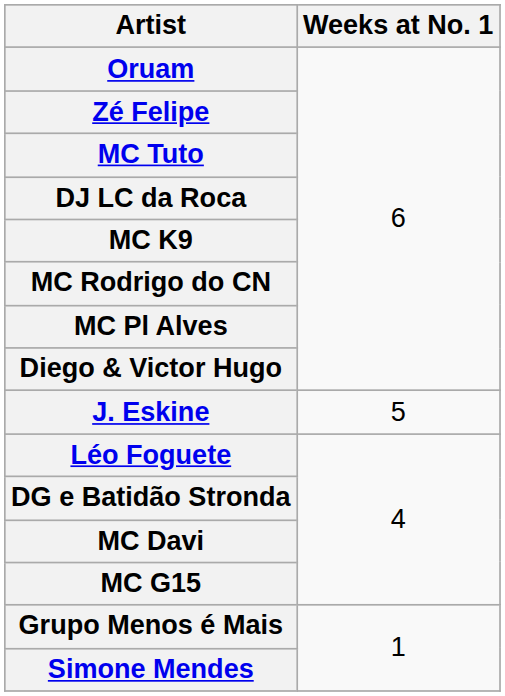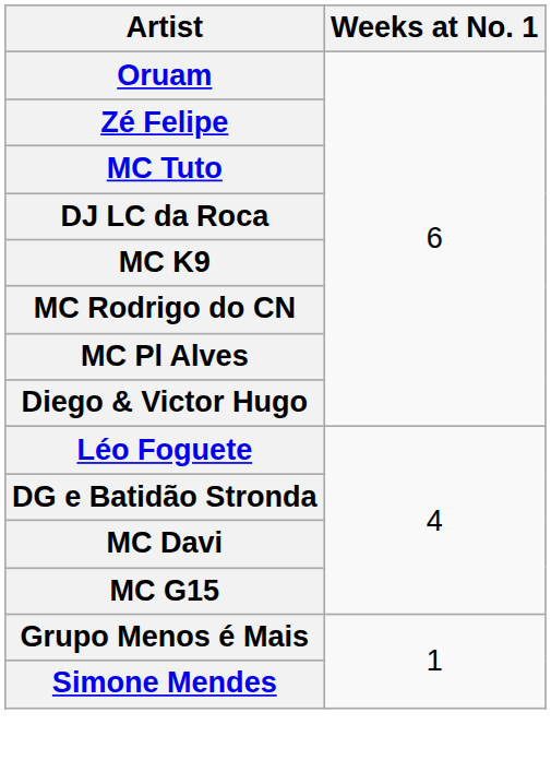- row: J. Eskine | 5
